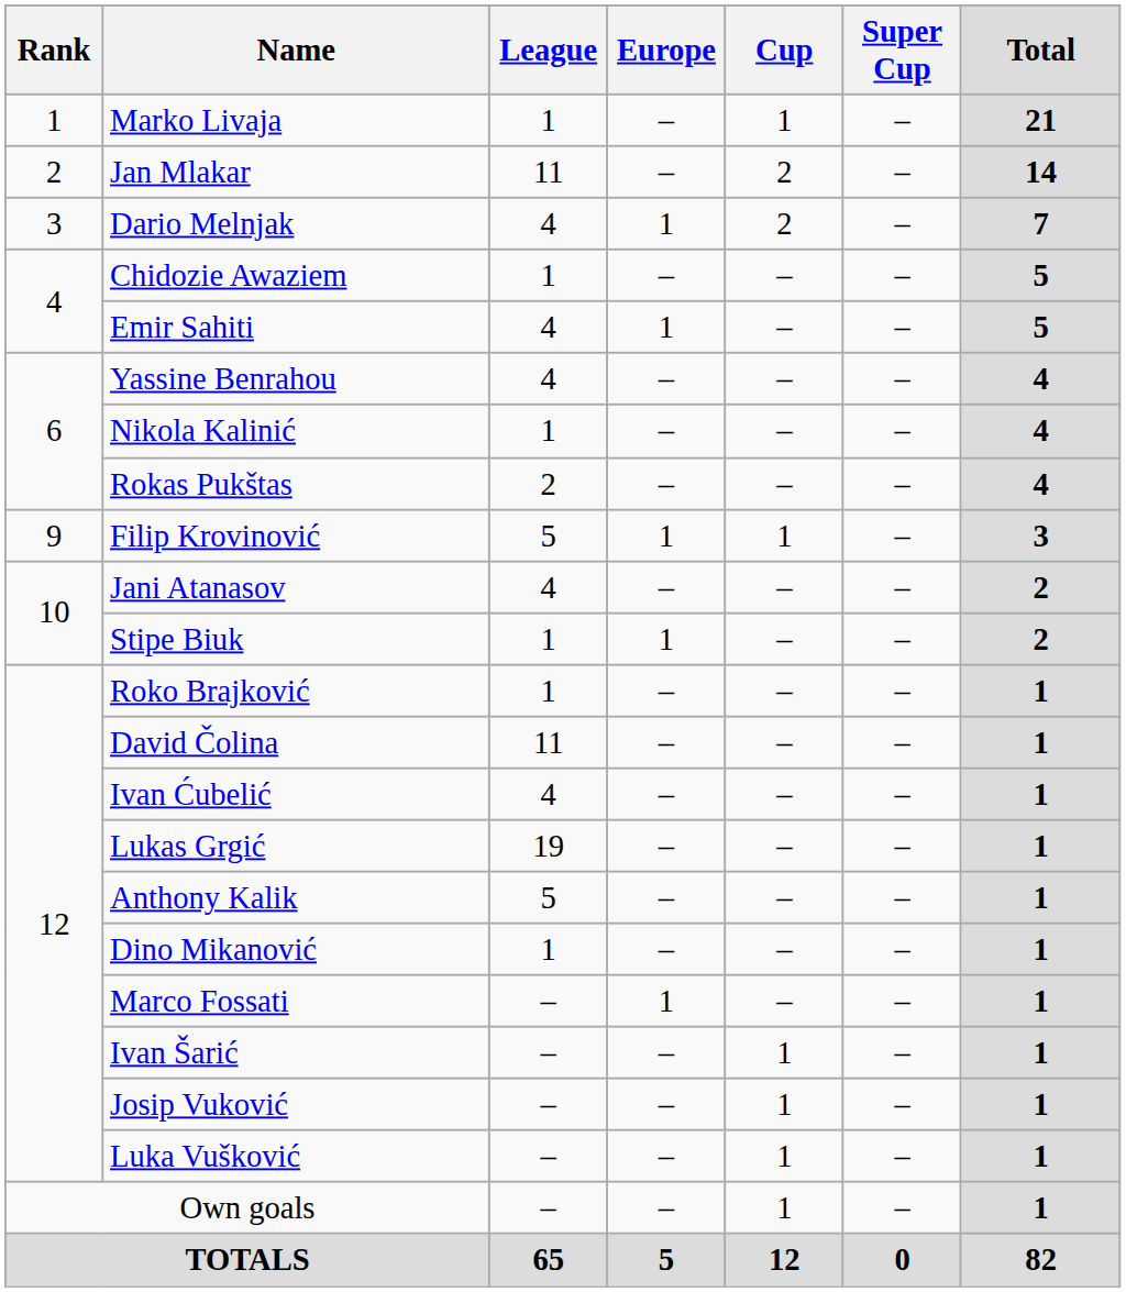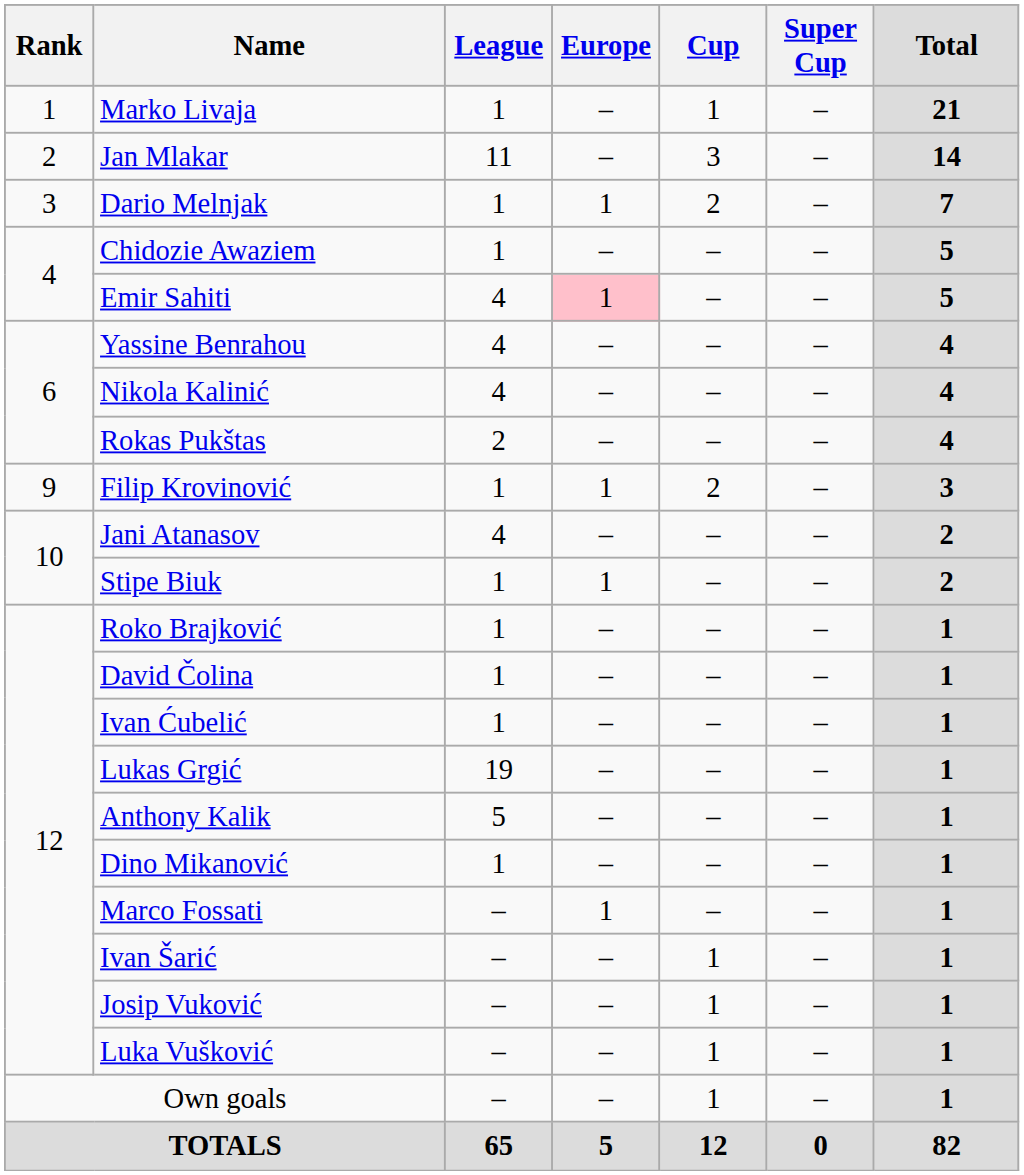Jan Mlakar | Cup: 2 -> 3
Dario Melnjak | League: 4 -> 1
Emir Sahiti | Europe: no background -> pink background
Nikola Kalinić | League: 1 -> 4
Filip Krovinović | League: 5 -> 1
Filip Krovinović | Cup: 1 -> 2
David Čolina | League: 11 -> 1
Ivan Ćubelić | League: 4 -> 1
